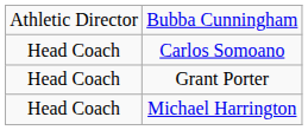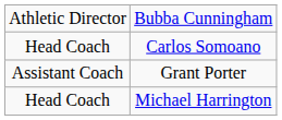Grant Porter | column 1: Head Coach -> Assistant Coach
